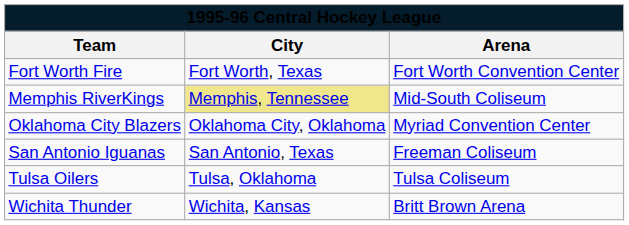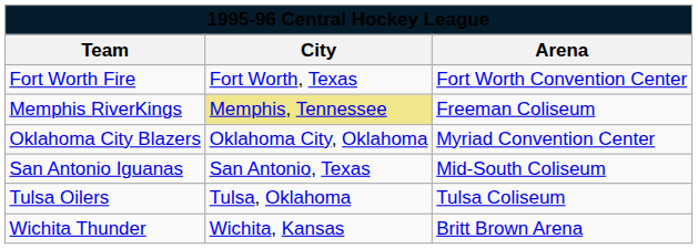Memphis RiverKings | Arena: Mid-South Coliseum -> Freeman Coliseum
San Antonio Iguanas | Arena: Freeman Coliseum -> Mid-South Coliseum
